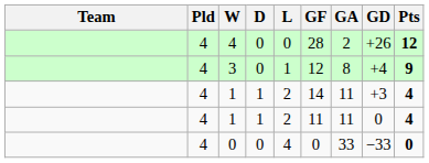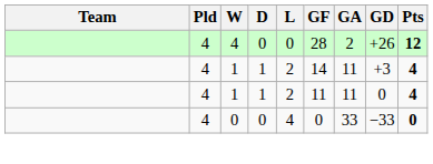- row: 4 | 3 | 0 | 1 | 12 | 8 | +4 | 9
